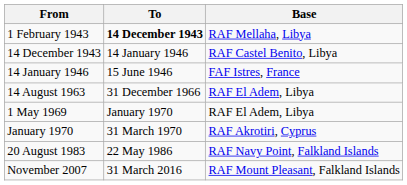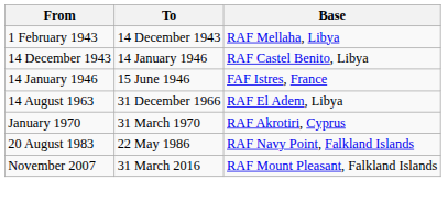1 February 1943 | To: bold -> normal
- row: 1 May 1969 | January 1970 | RAF El Adem, Libya
